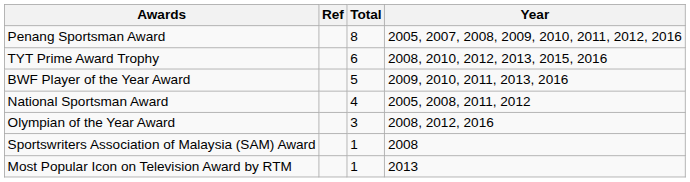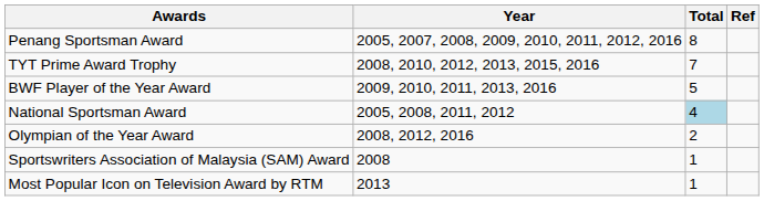columns swapped: Year <-> Ref
TYT Prime Award Trophy | Total: 6 -> 7
National Sportsman Award | Total: no background -> lightblue background
Olympian of the Year Award | Total: 3 -> 2
